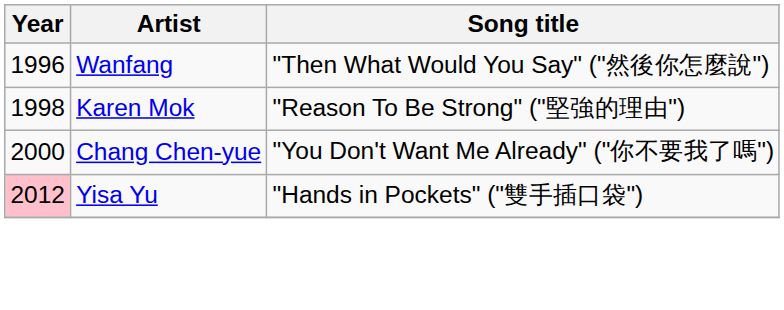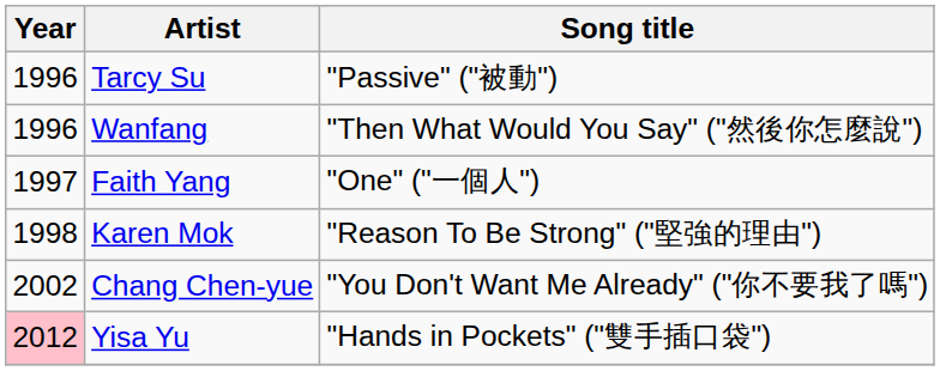+ row: 1996 | Tarcy Su | "Passive" ("被動")
+ row: 1997 | Faith Yang | "One" ("一個人")
Chang Chen-yue | Year: 2000 -> 2002
